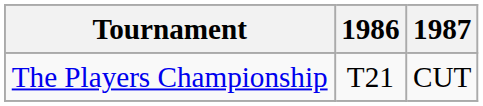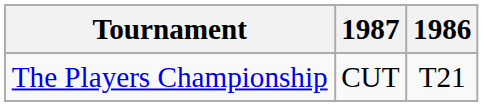columns swapped: 1986 <-> 1987
